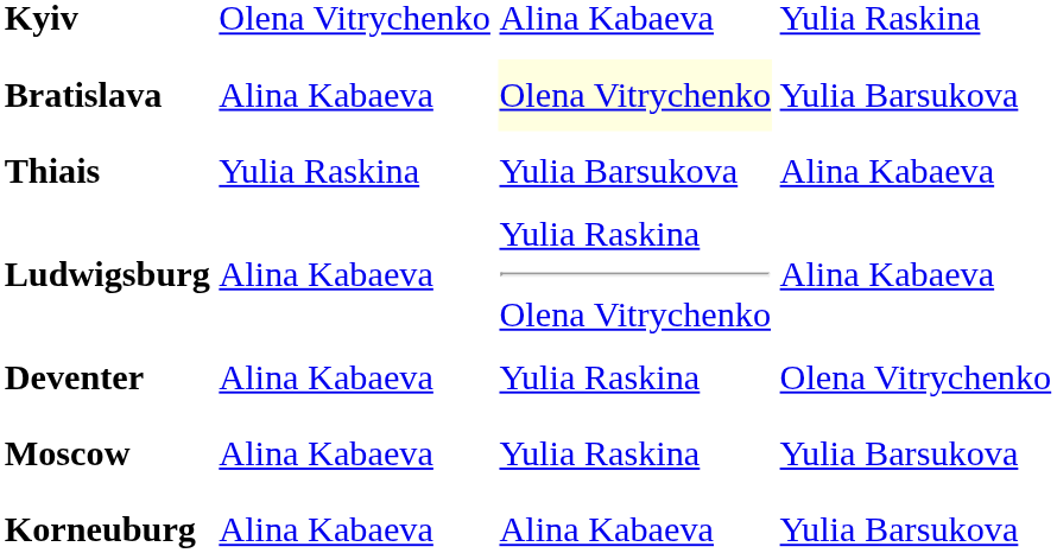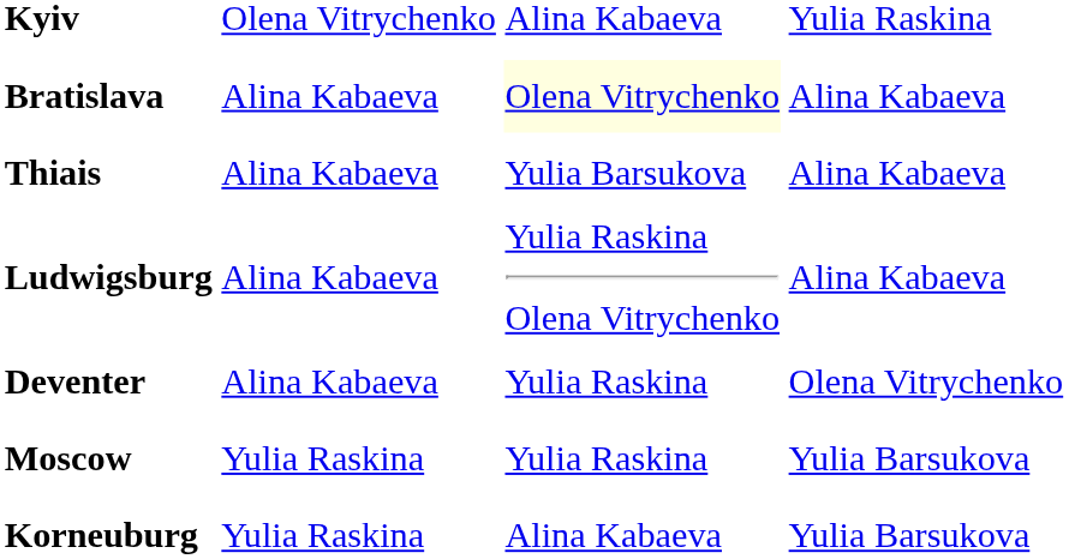Bratislava | column 4: Yulia Barsukova -> Alina Kabaeva
Thiais | column 2: Yulia Raskina -> Alina Kabaeva
Moscow | column 2: Alina Kabaeva -> Yulia Raskina
Korneuburg | column 2: Alina Kabaeva -> Yulia Raskina
